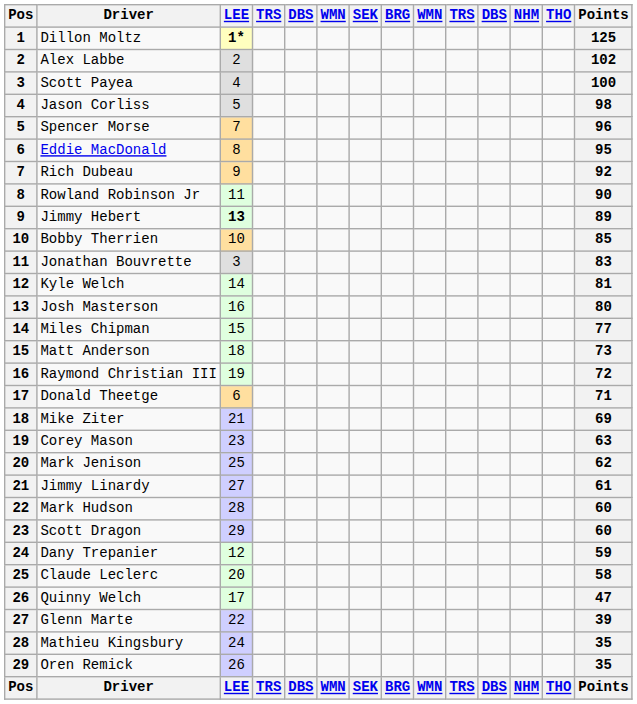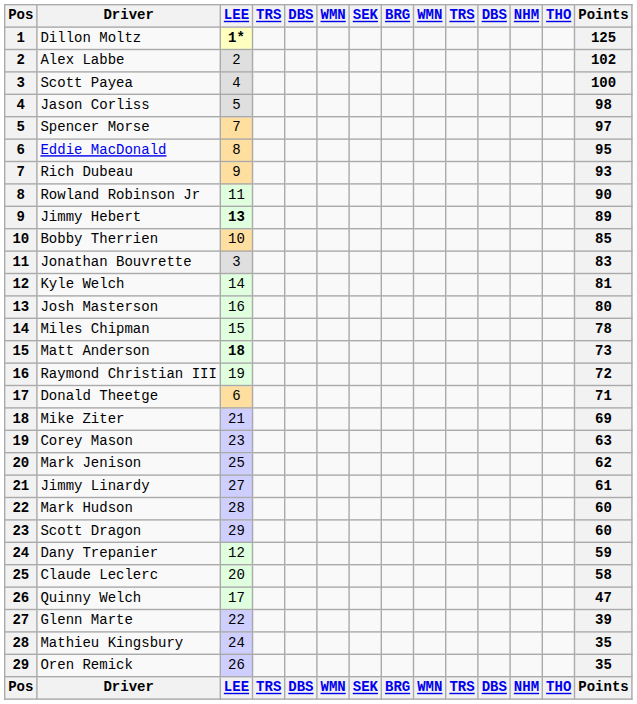Spencer Morse | Points: 96 -> 97
Rich Dubeau | Points: 92 -> 93
Miles Chipman | Points: 77 -> 78
Matt Anderson | LEE: normal -> bold
